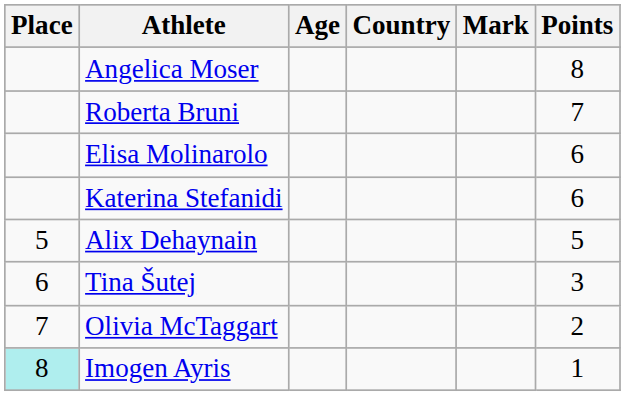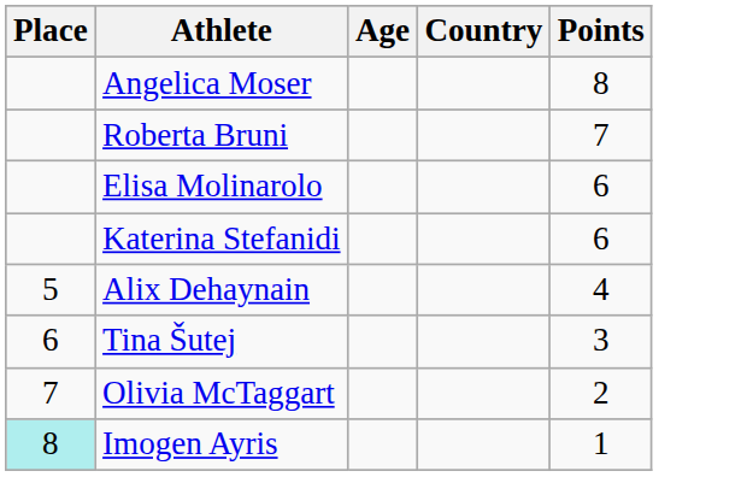- column: Mark
Alix Dehaynain | Points: 5 -> 4
